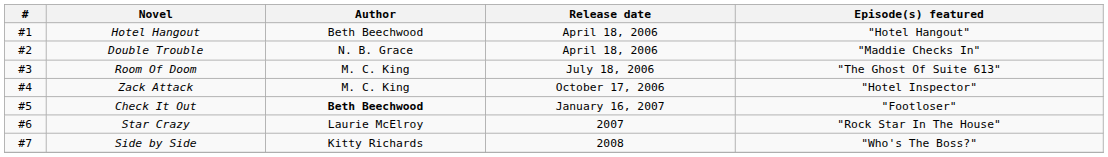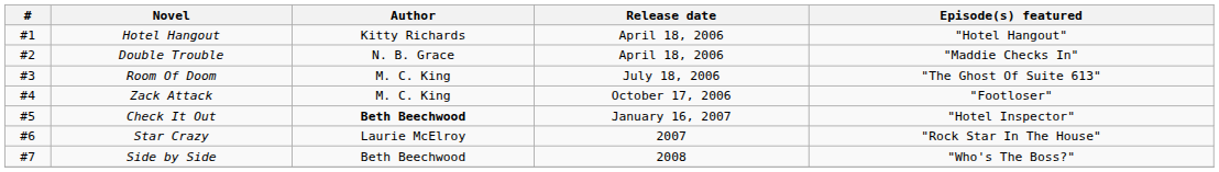Hotel Hangout | Author: Beth Beechwood -> Kitty Richards
Zack Attack | Episode(s) featured: "Hotel Inspector" -> "Footloser"
Check It Out | Episode(s) featured: "Footloser" -> "Hotel Inspector"
Side by Side | Author: Kitty Richards -> Beth Beechwood
